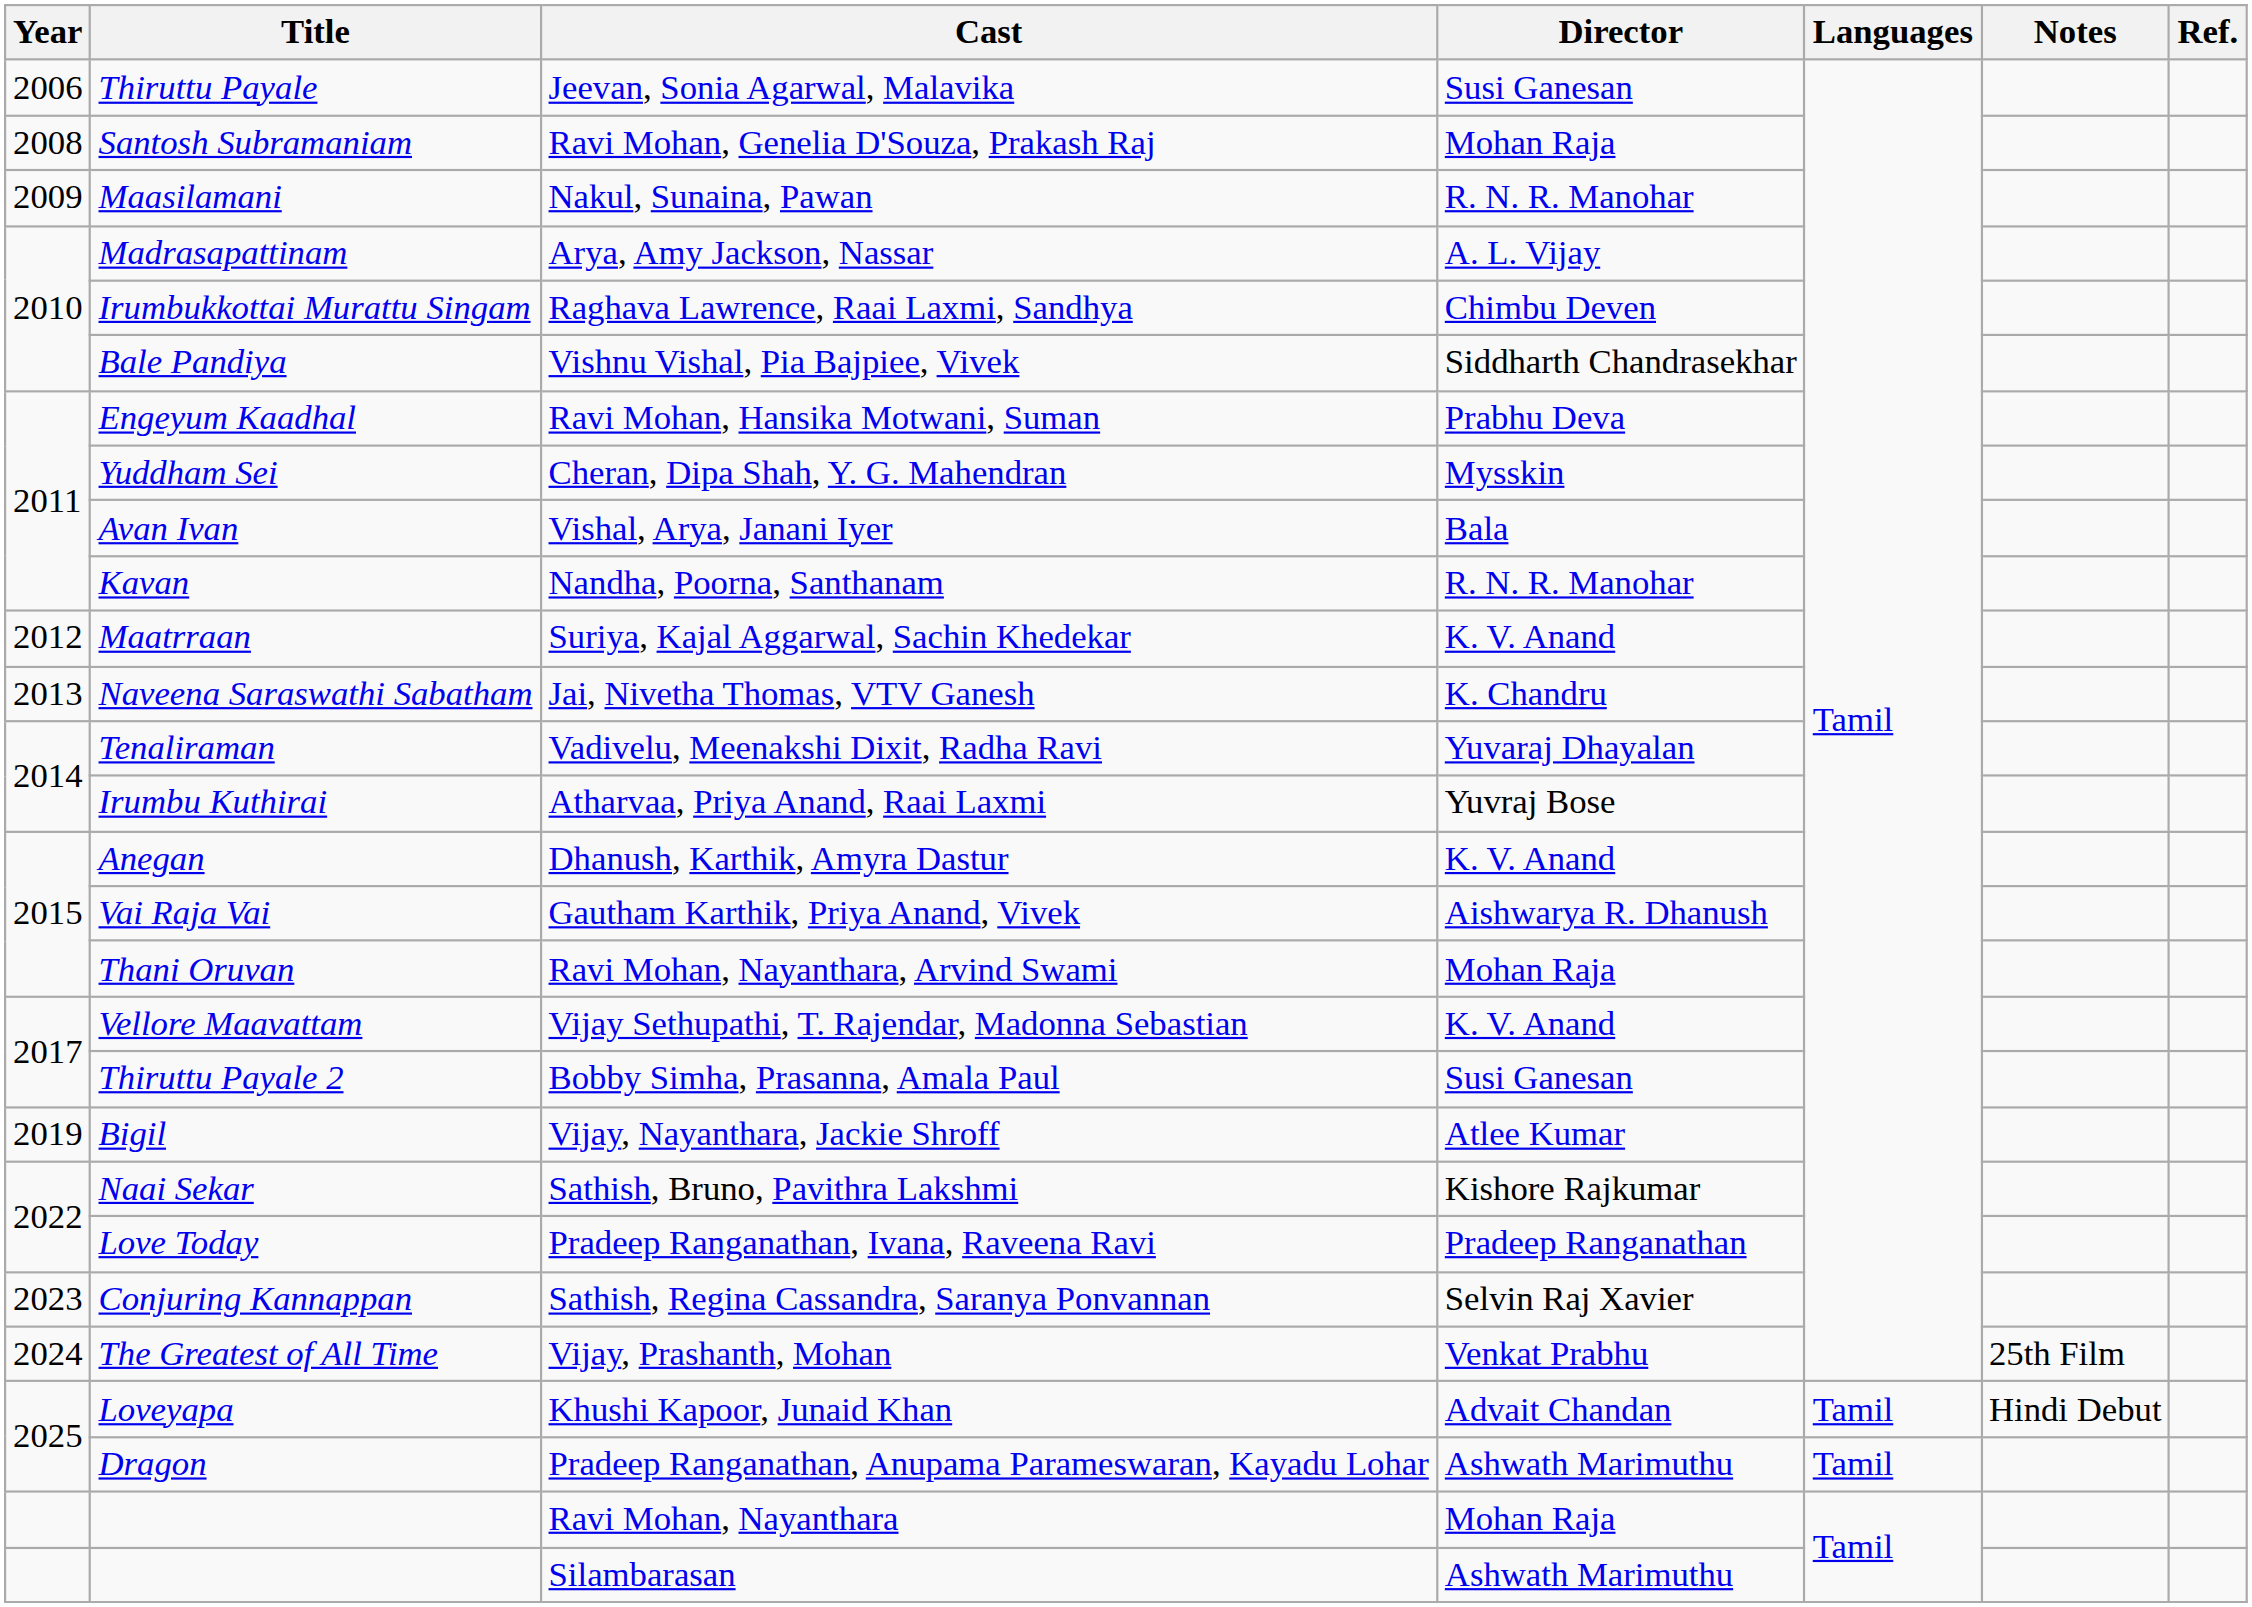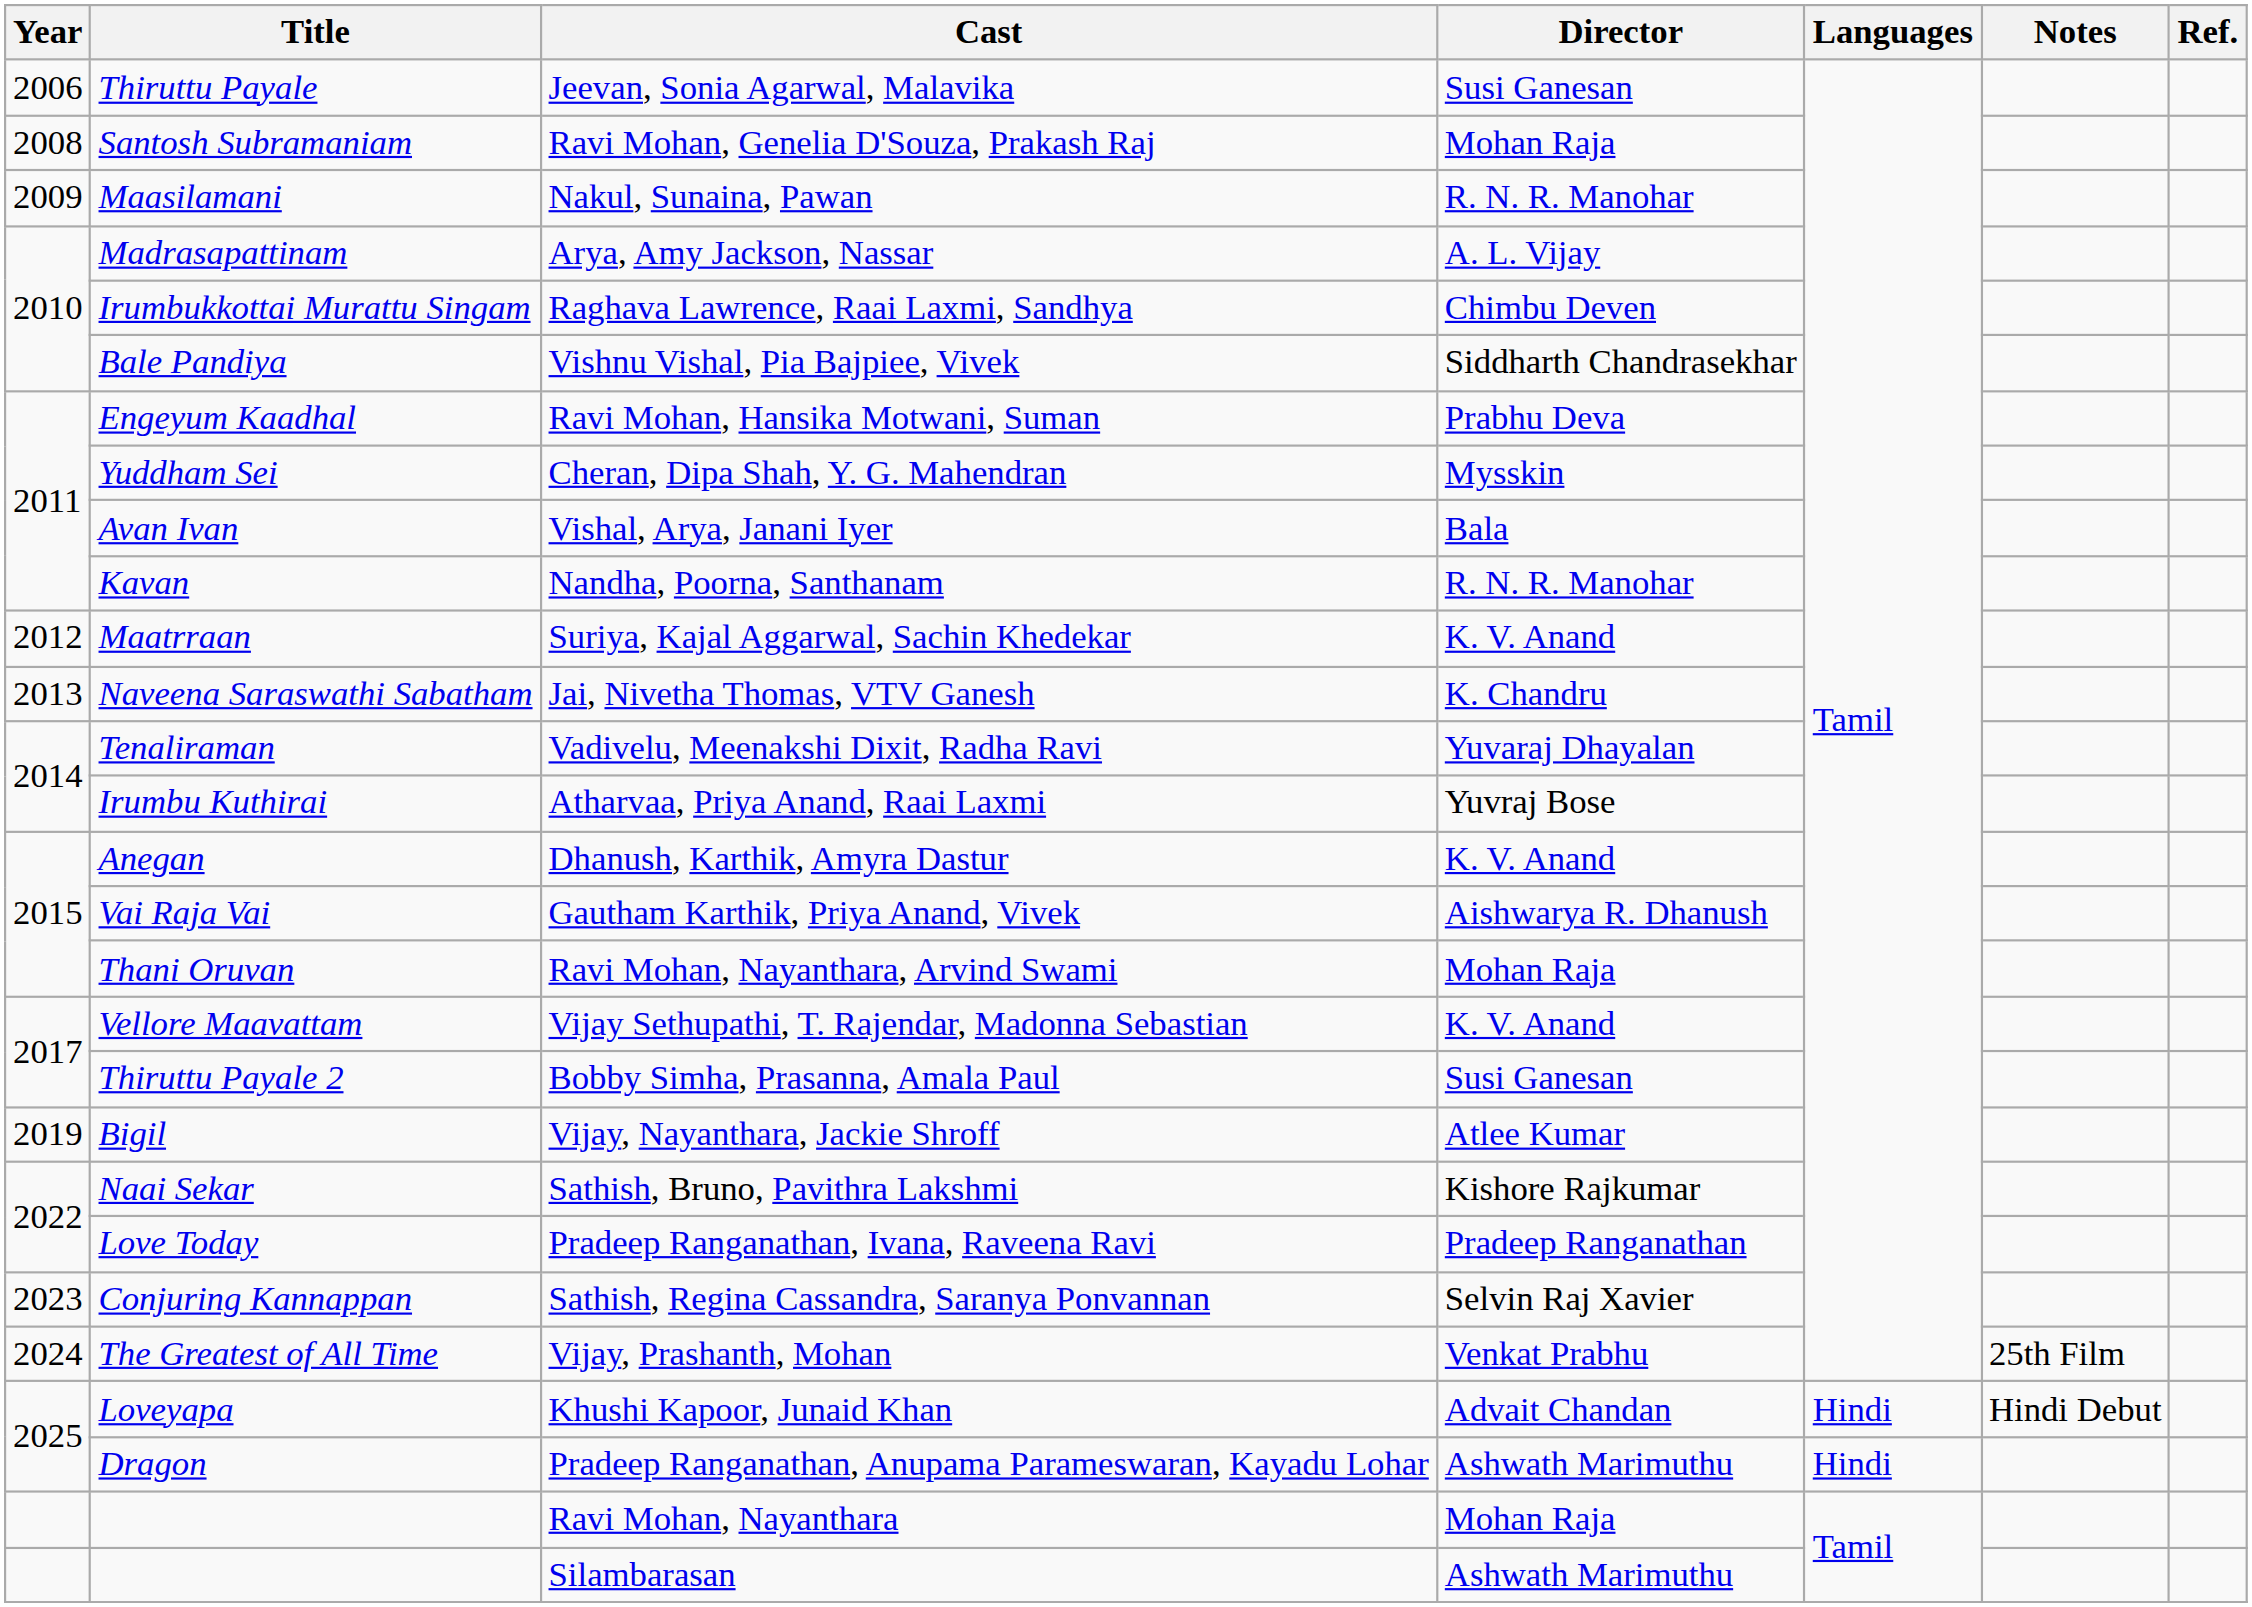Khushi Kapoor, Junaid Khan | Languages: Tamil -> Hindi
Pradeep Ranganathan, Anupama Parameswaran, Kayadu Lohar | Languages: Tamil -> Hindi
